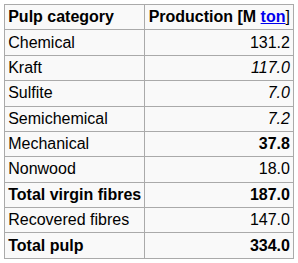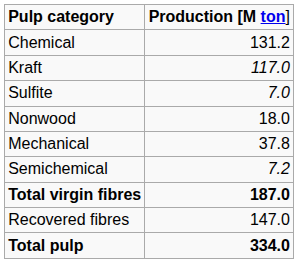rows swapped: Semichemical <-> Nonwood
Mechanical | column 2: bold -> normal
